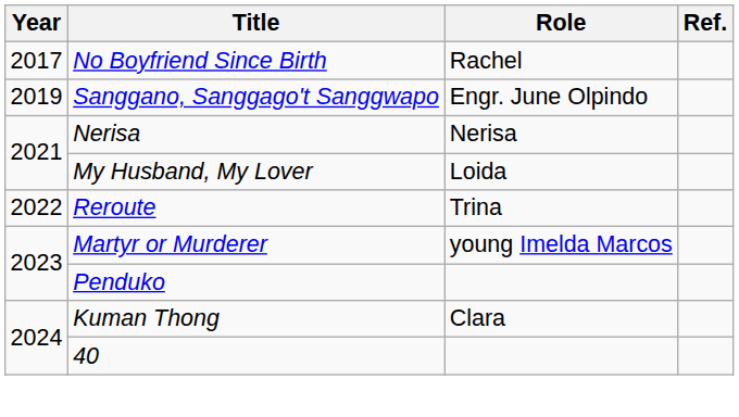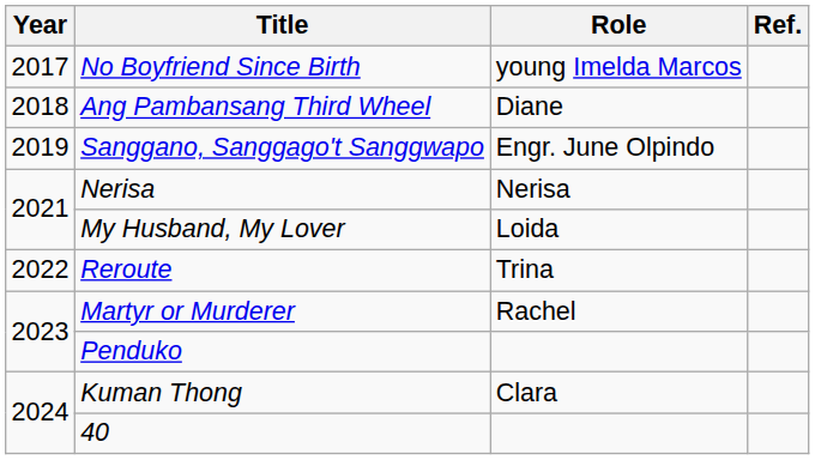No Boyfriend Since Birth | Role: Rachel -> young Imelda Marcos
+ row: 2018 | Ang Pambansang Third Wheel | Diane
Martyr or Murderer | Role: young Imelda Marcos -> Rachel
